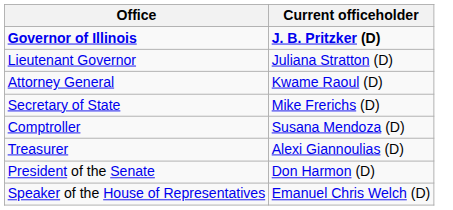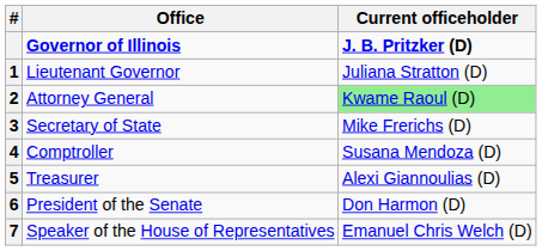+ column: # | 1 | 2 | 3 | 4 | 5 | 6 | 7
Attorney General | Current officeholder: no background -> lightgreen background
